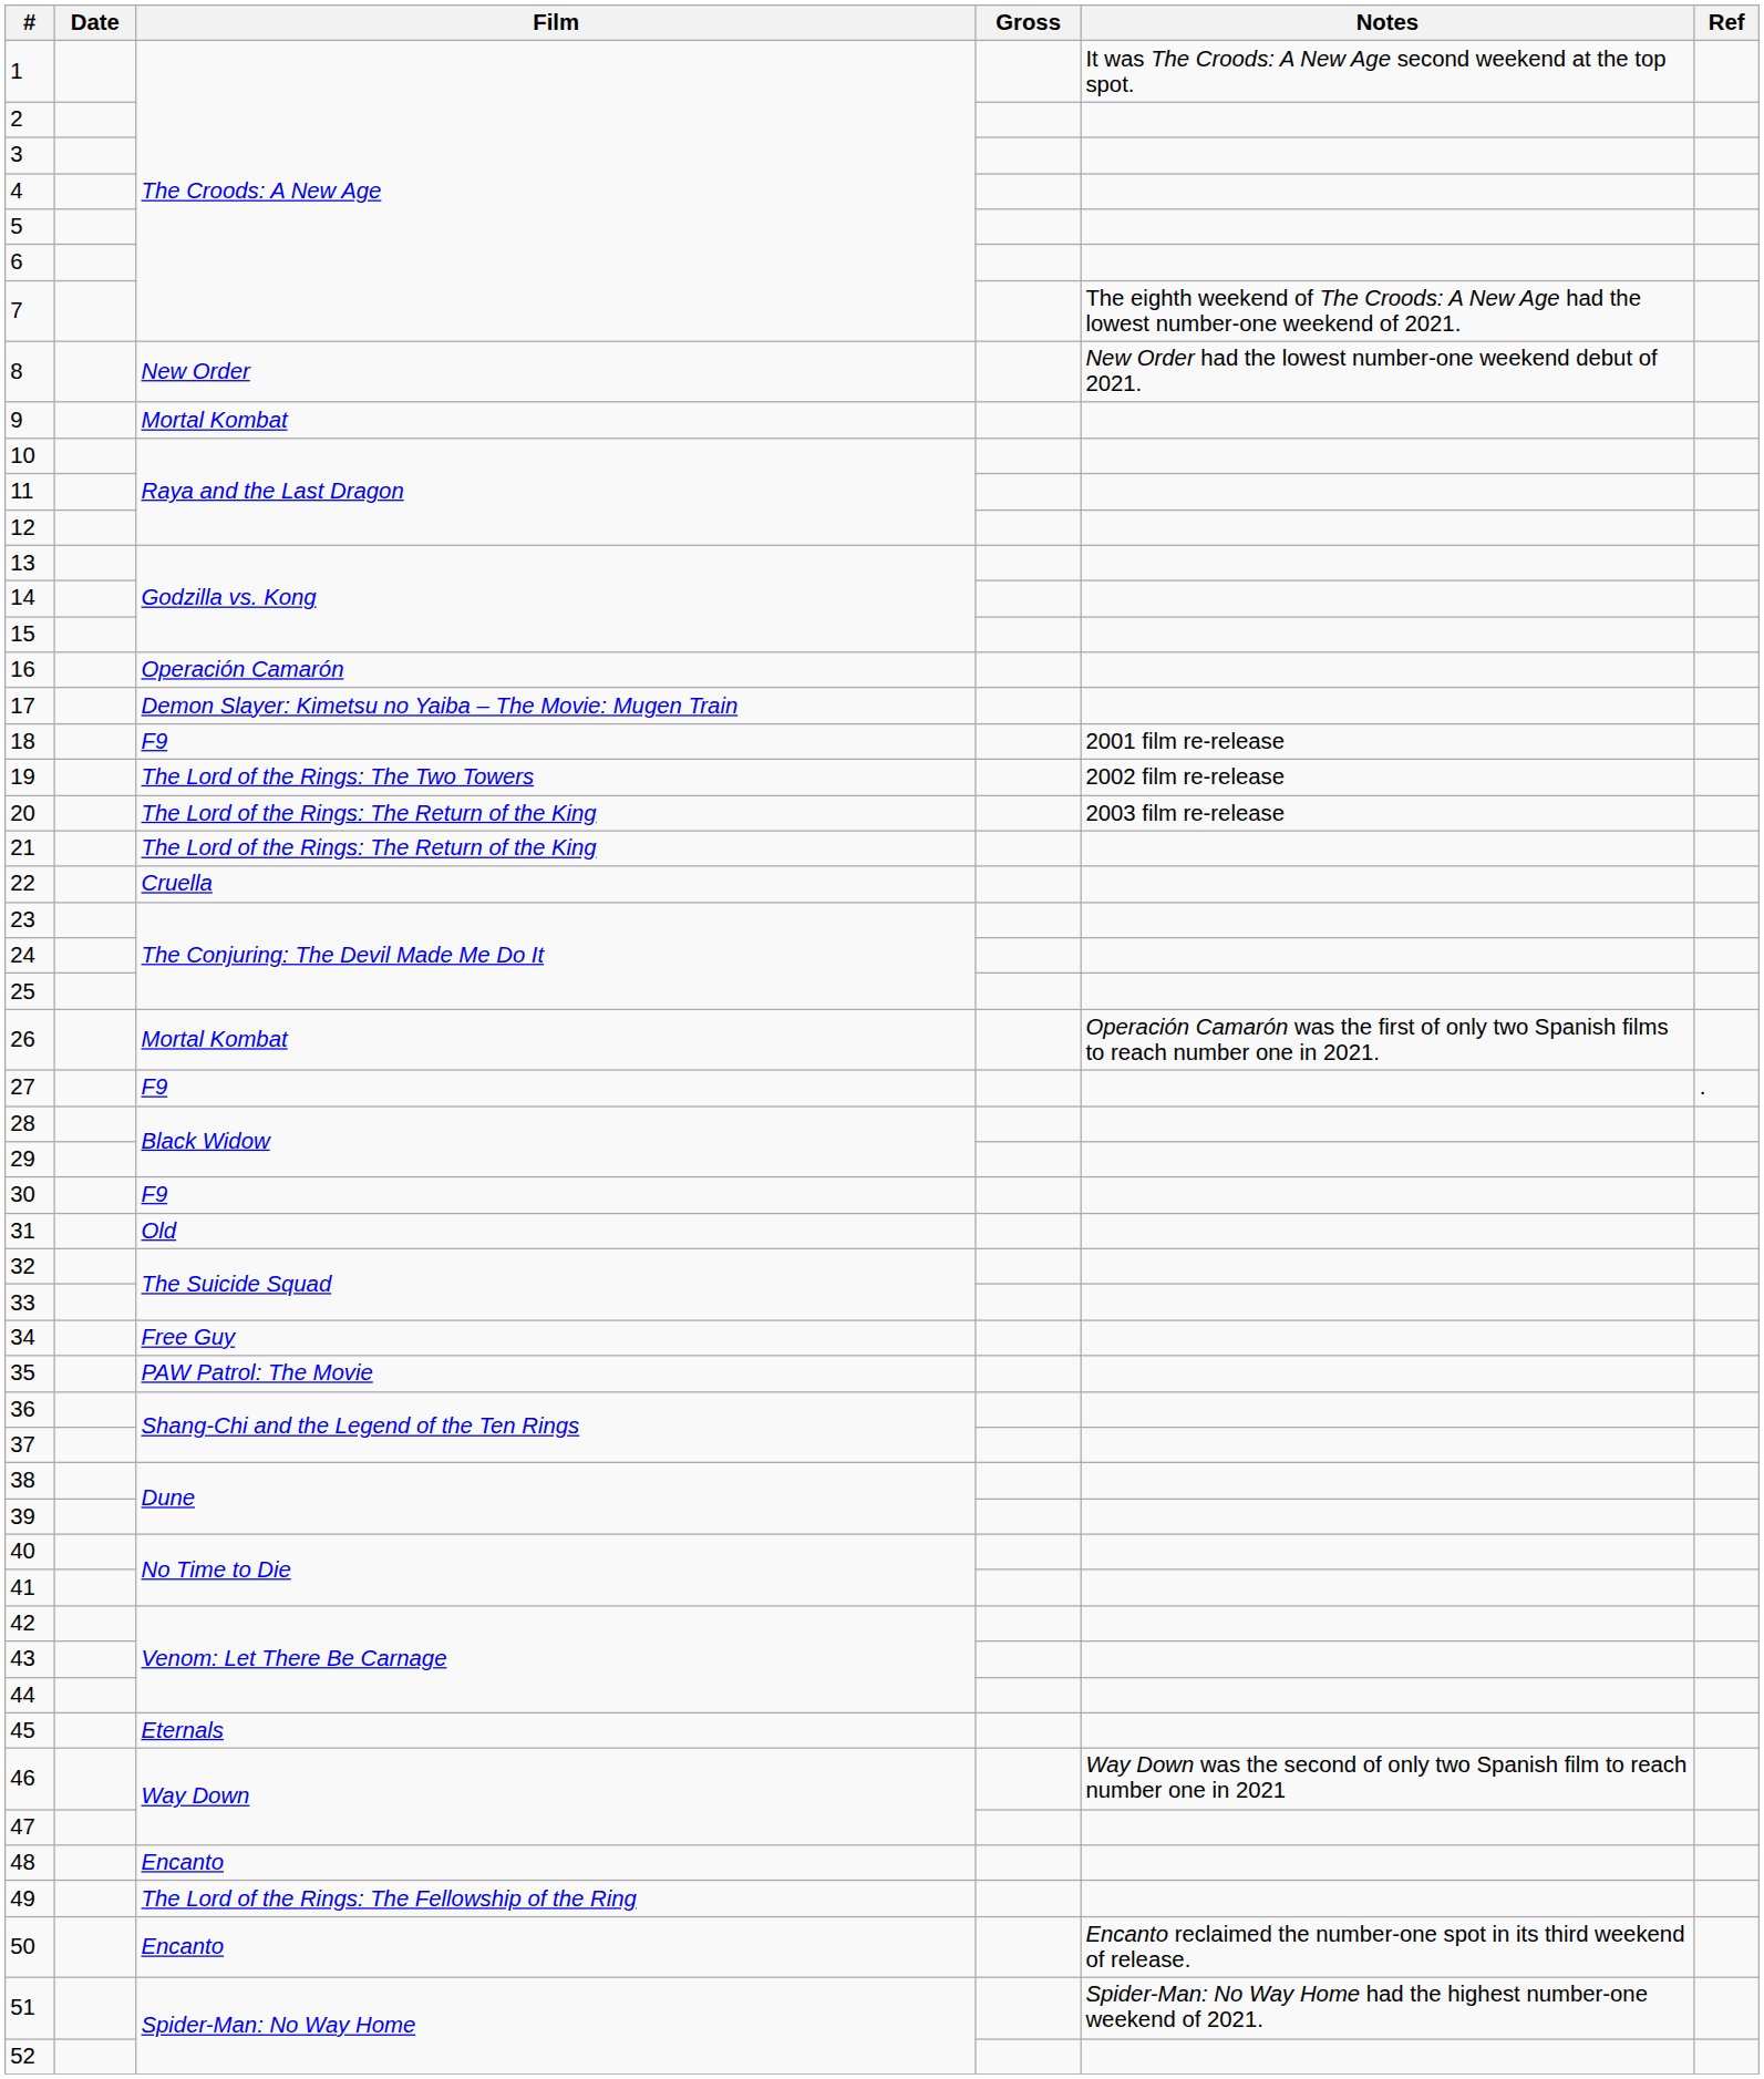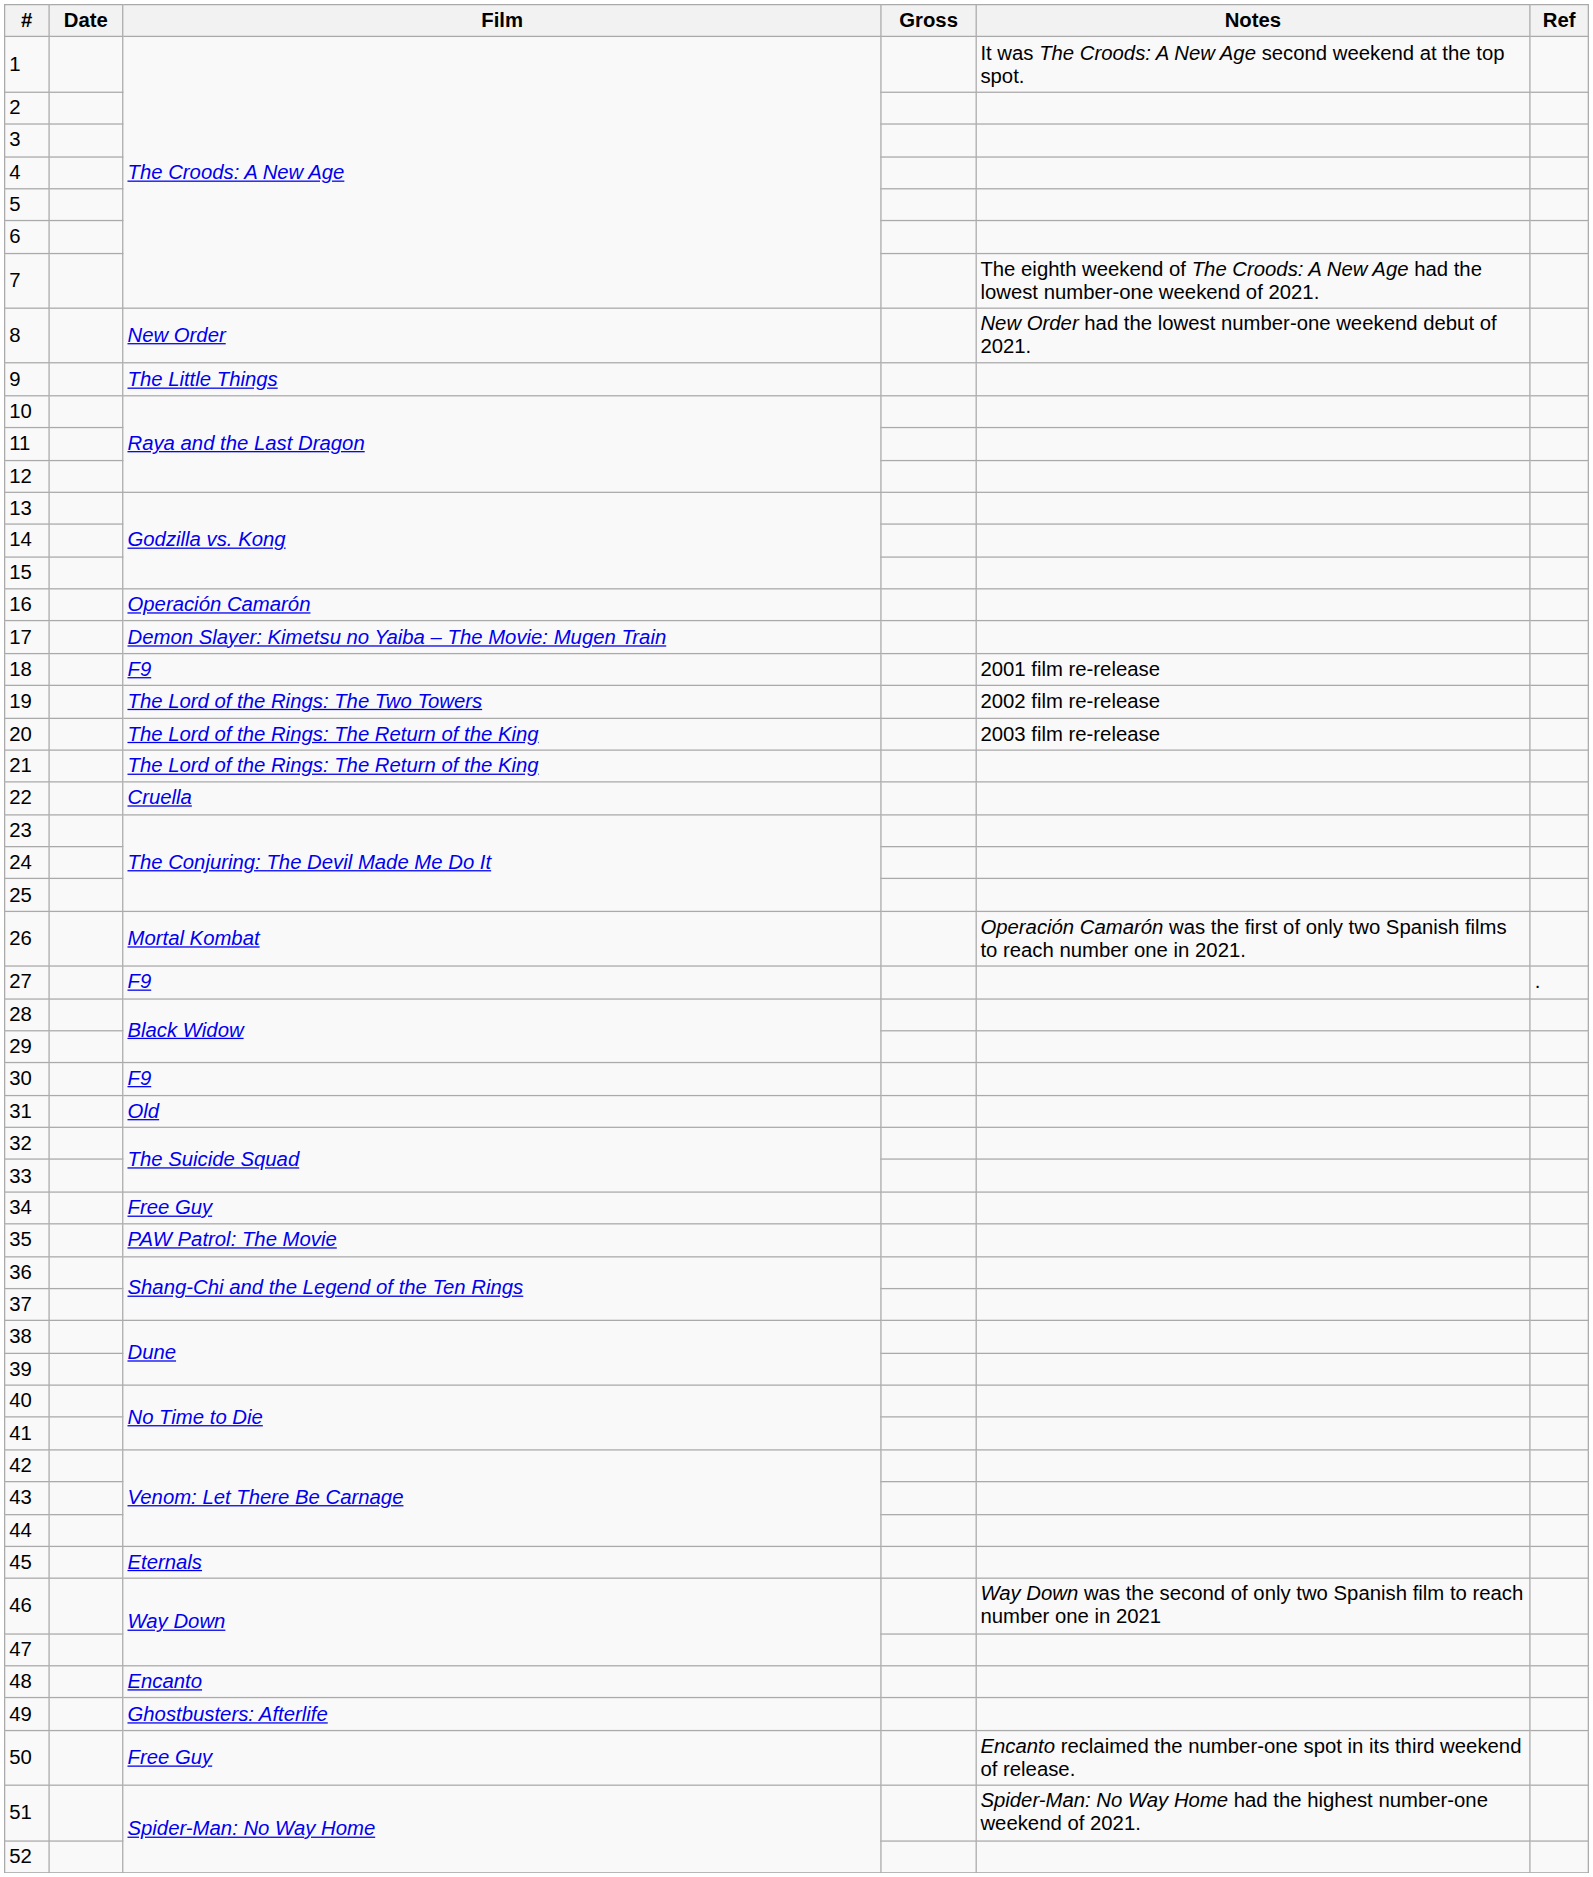9 | Film: Mortal Kombat -> The Little Things
49 | Film: The Lord of the Rings: The Fellowship of the Ring -> Ghostbusters: Afterlife
50 | Film: Encanto -> Free Guy
